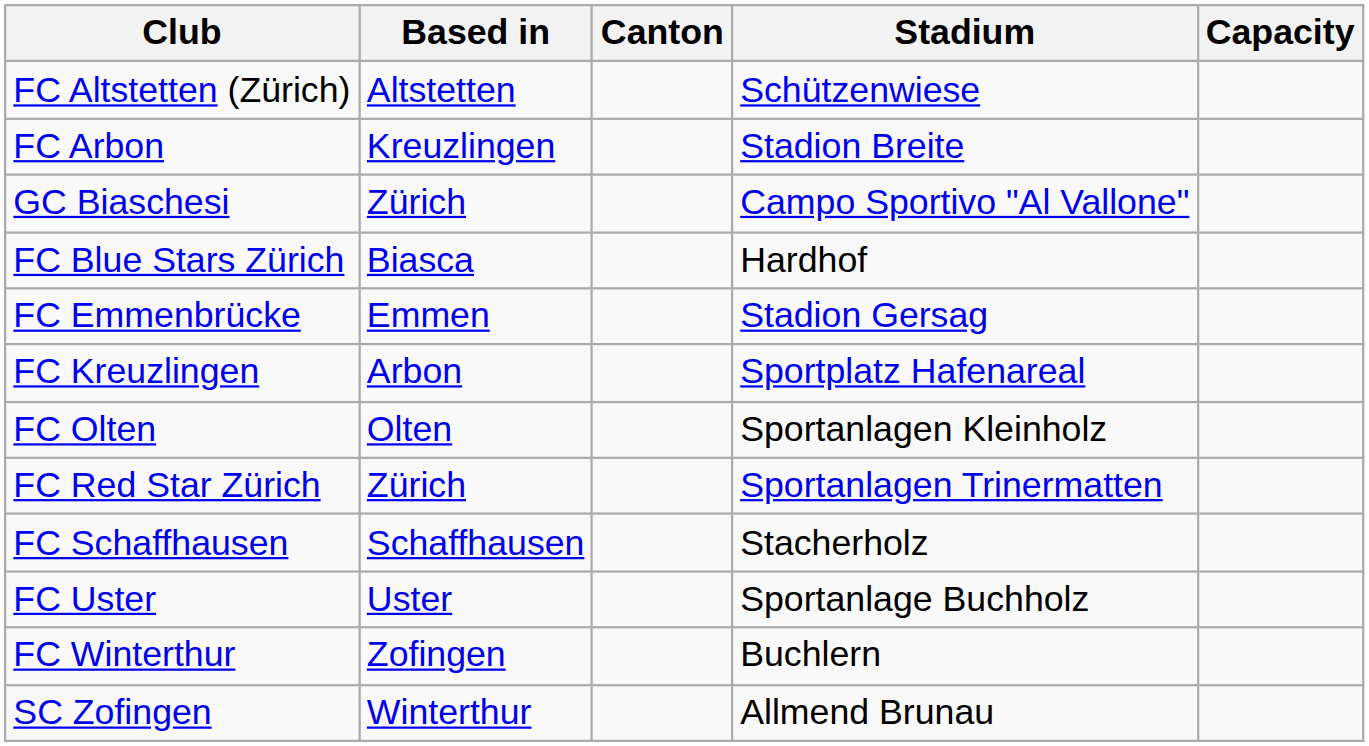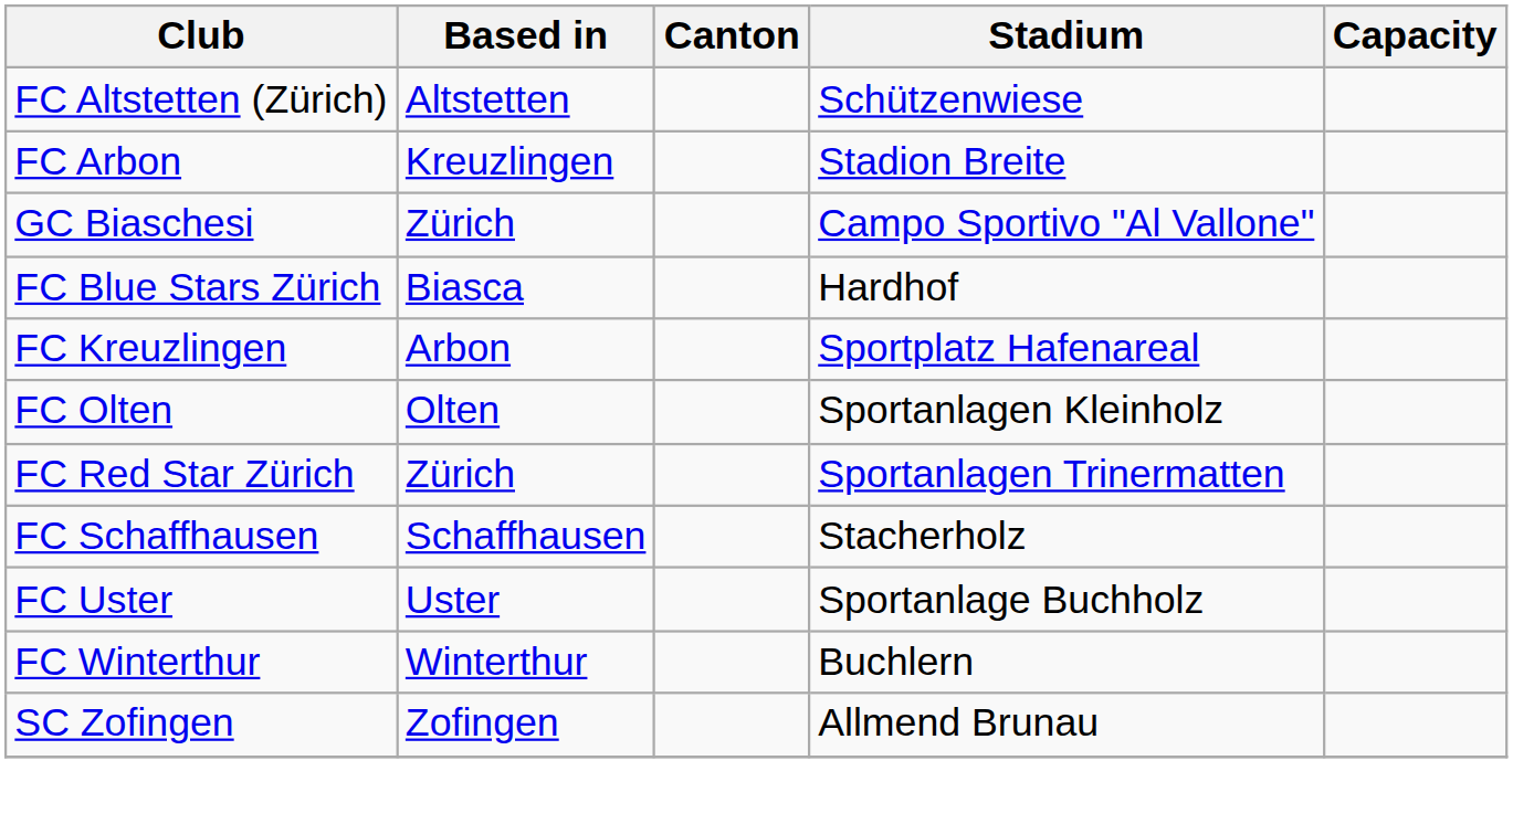- row: FC Emmenbrücke | Emmen | Stadion Gersag
FC Winterthur | Based in: Zofingen -> Winterthur
SC Zofingen | Based in: Winterthur -> Zofingen
